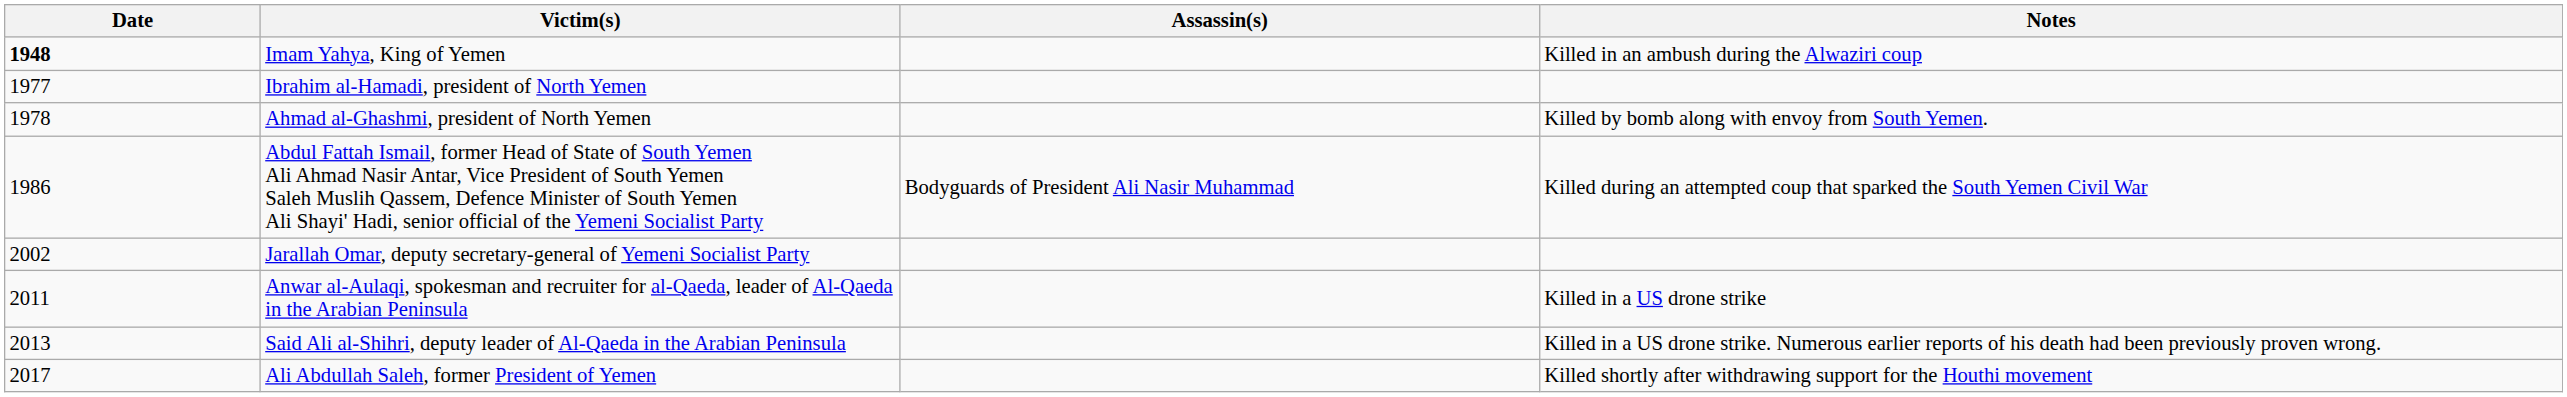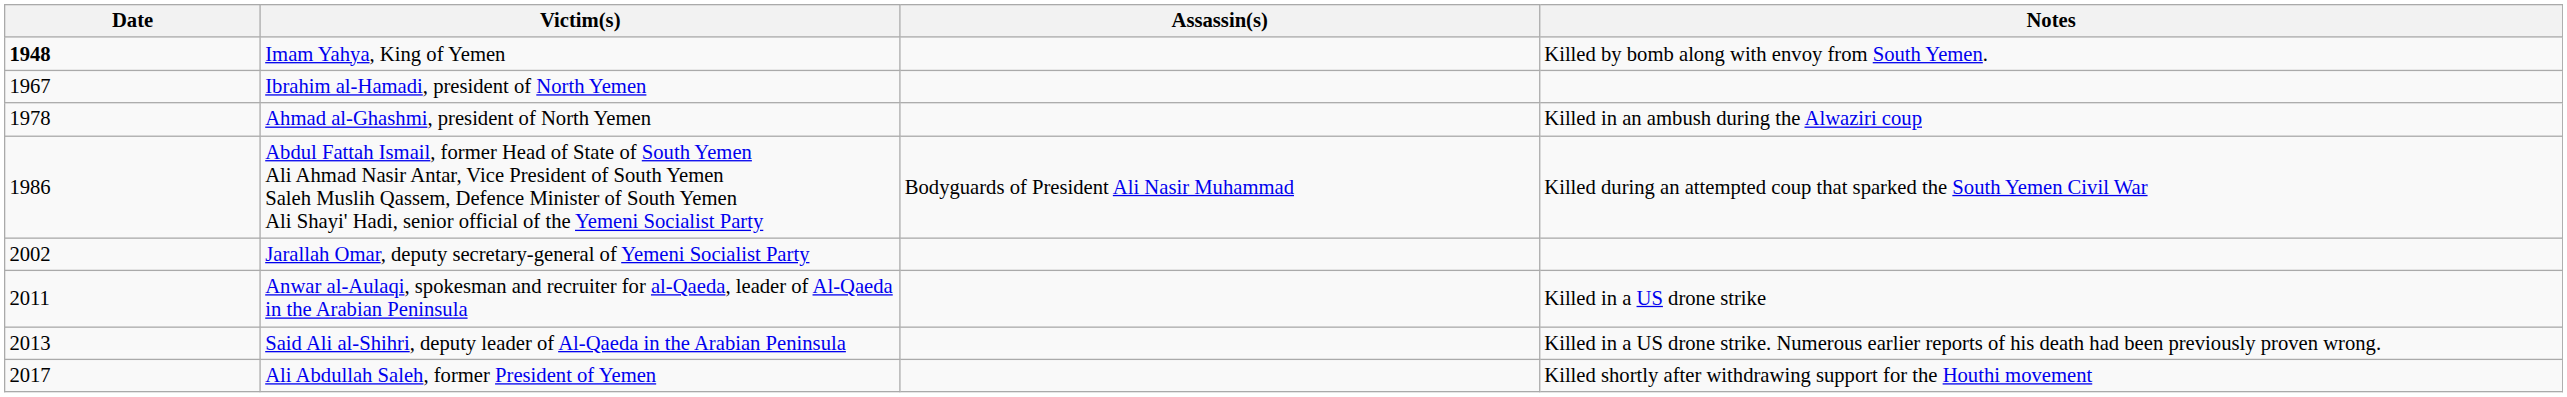Imam Yahya, King of Yemen | Notes: Killed in an ambush during the Alwaziri coup -> Killed by bomb along with envoy from South Yemen.
Ibrahim al-Hamadi, president of North Yemen | Date: 1977 -> 1967
Ahmad al-Ghashmi, president of North Yemen | Notes: Killed by bomb along with envoy from South Yemen. -> Killed in an ambush during the Alwaziri coup
